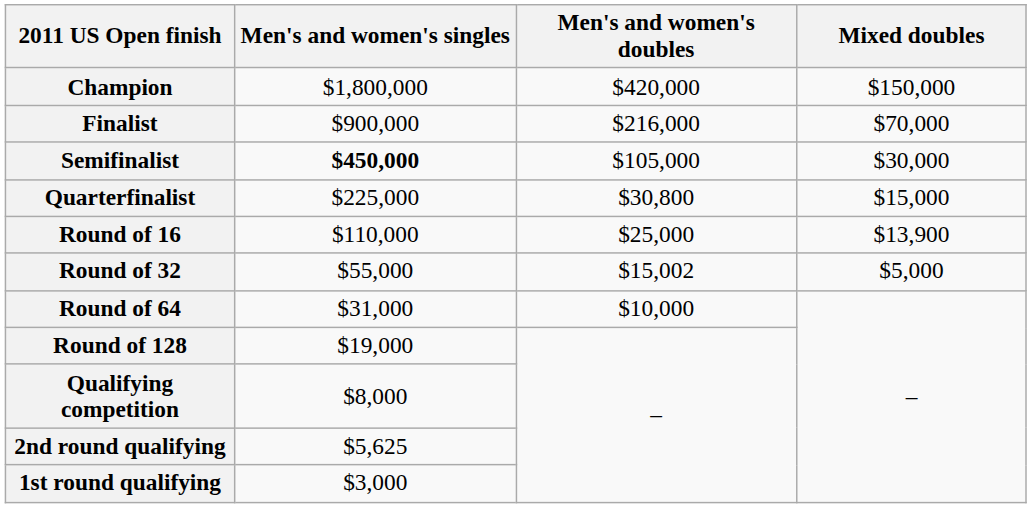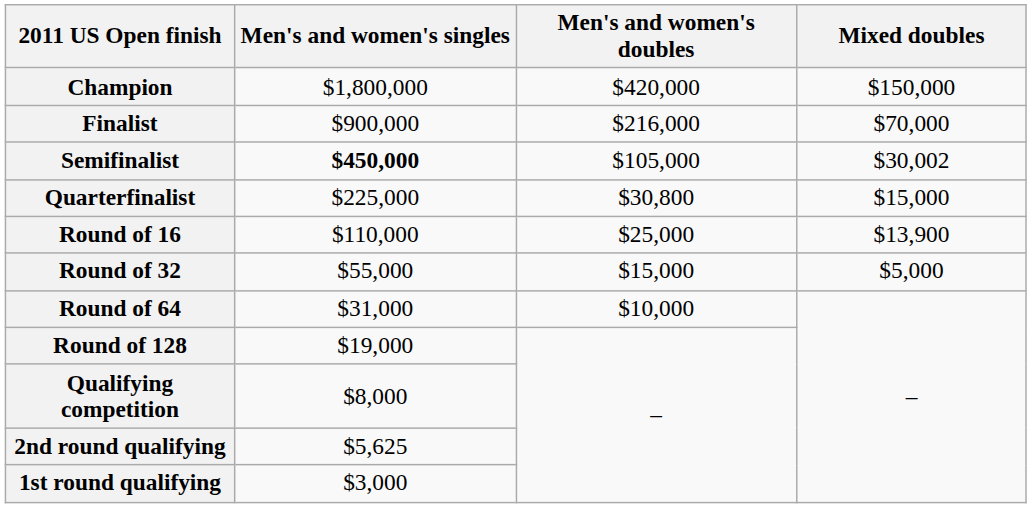Semifinalist | Mixed doubles: $30,000 -> $30,002
Round of 32 | Men's and women's doubles: $15,002 -> $15,000
